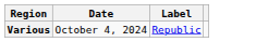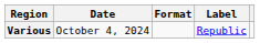+ column: Format
